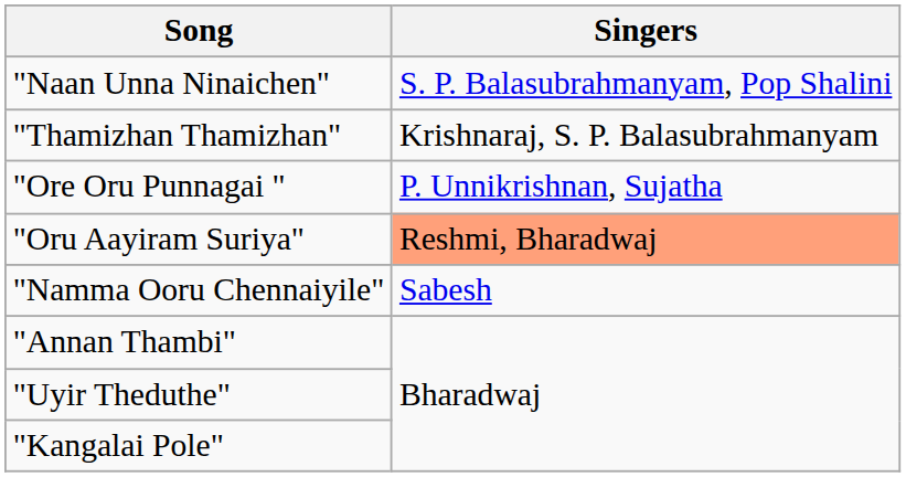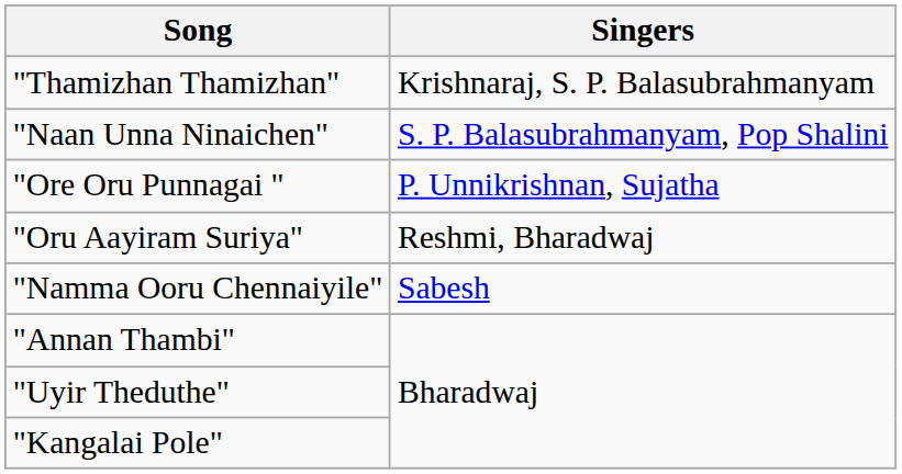rows swapped: "Naan Unna Ninaichen" <-> "Thamizhan Thamizhan"
"Oru Aayiram Suriya" | Singers: lightsalmon background -> no background
